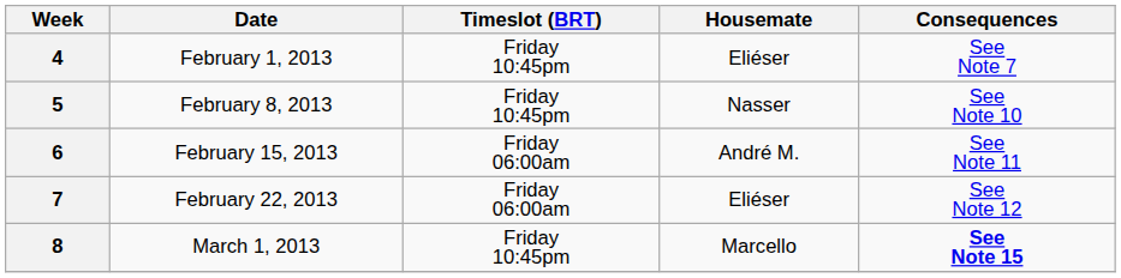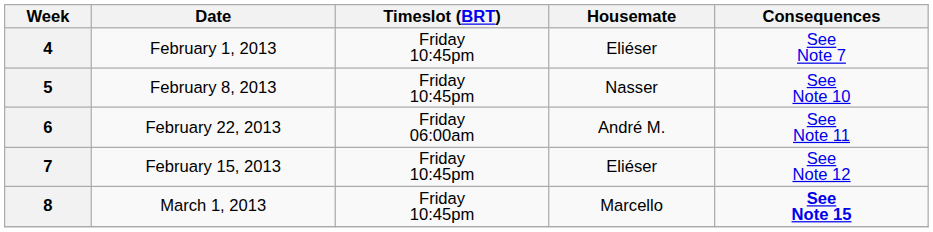6 | Date: February 15, 2013 -> February 22, 2013
7 | Date: February 22, 2013 -> February 15, 2013
7 | Timeslot (BRT): Friday 06:00am -> Friday 10:45pm
